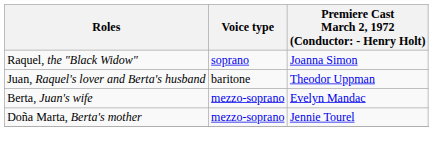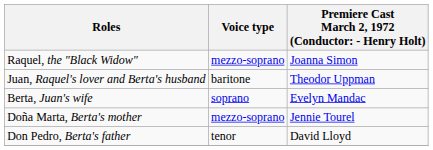Raquel, the "Black Widow" | Voice type: soprano -> mezzo-soprano
Berta, Juan's wife | Voice type: mezzo-soprano -> soprano
+ row: Don Pedro, Berta's father | tenor | David Lloyd
